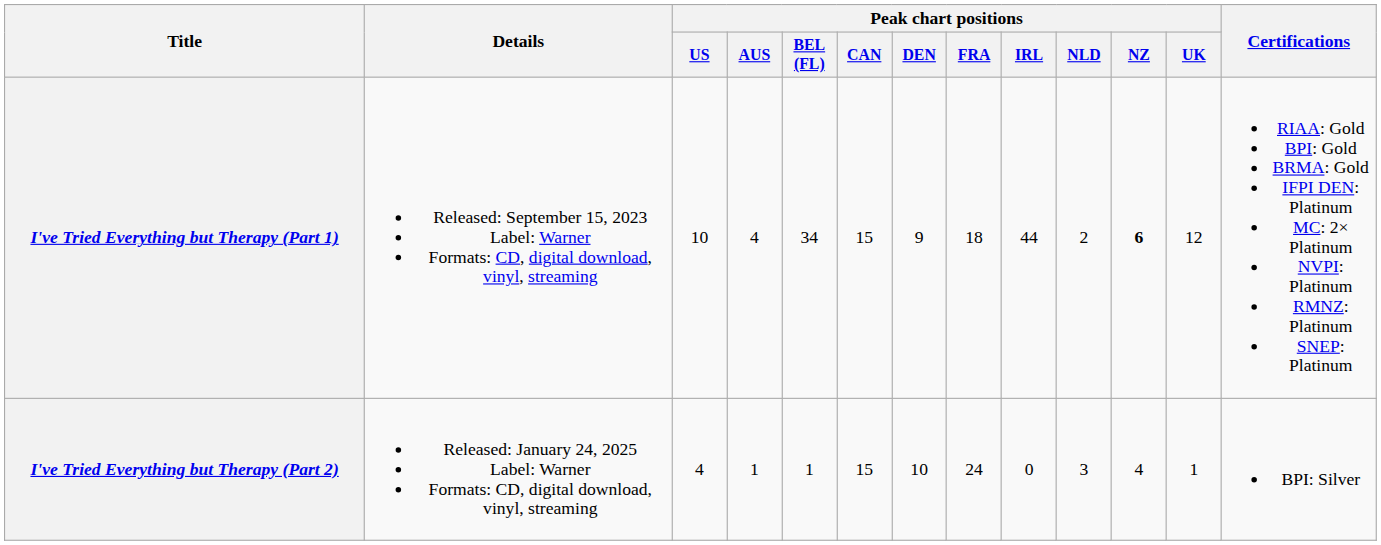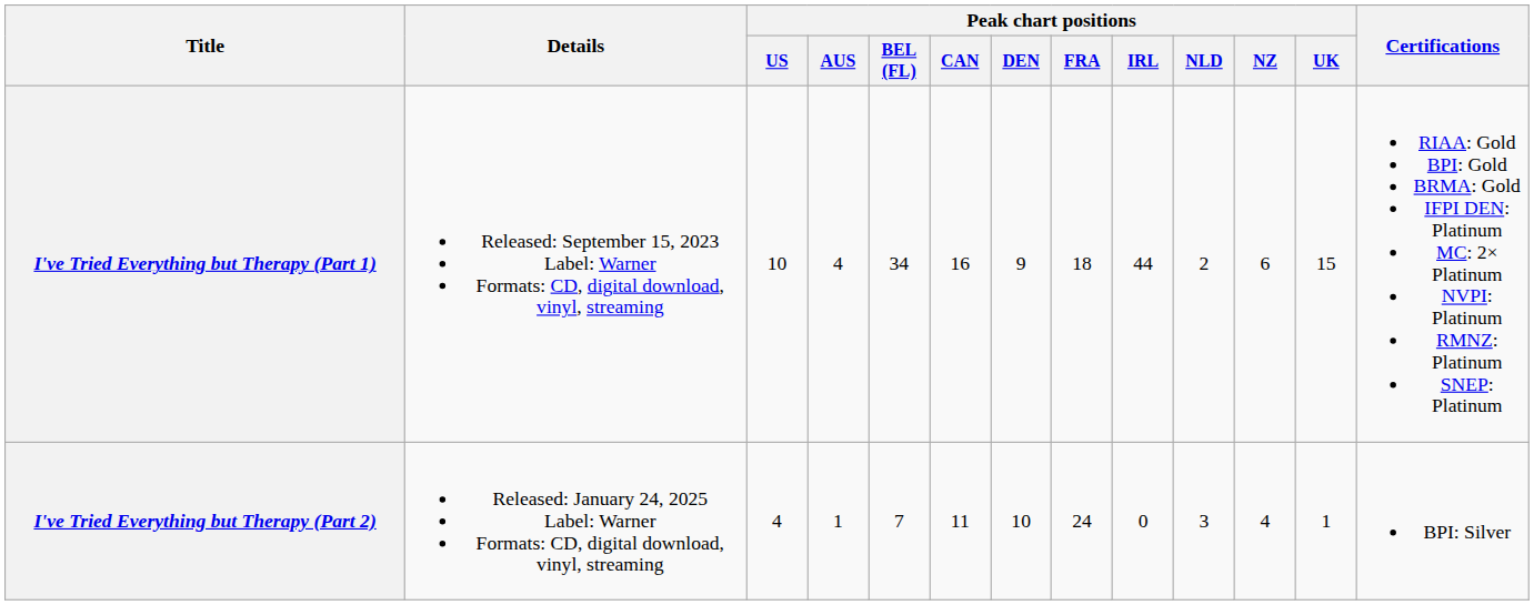I've Tried Everything but Therapy (Part 1) | Peak chart positions / CAN: 15 -> 16
I've Tried Everything but Therapy (Part 1) | Peak chart positions / NZ: bold -> normal
I've Tried Everything but Therapy (Part 1) | Peak chart positions / UK: 12 -> 15
I've Tried Everything but Therapy (Part 2) | Peak chart positions / BEL (FL): 1 -> 7
I've Tried Everything but Therapy (Part 2) | Peak chart positions / CAN: 15 -> 11
